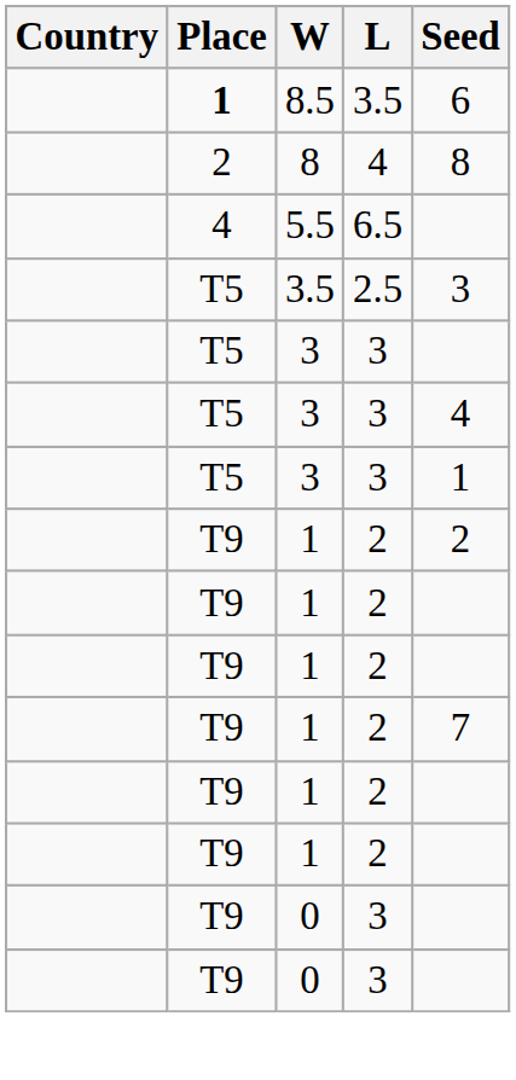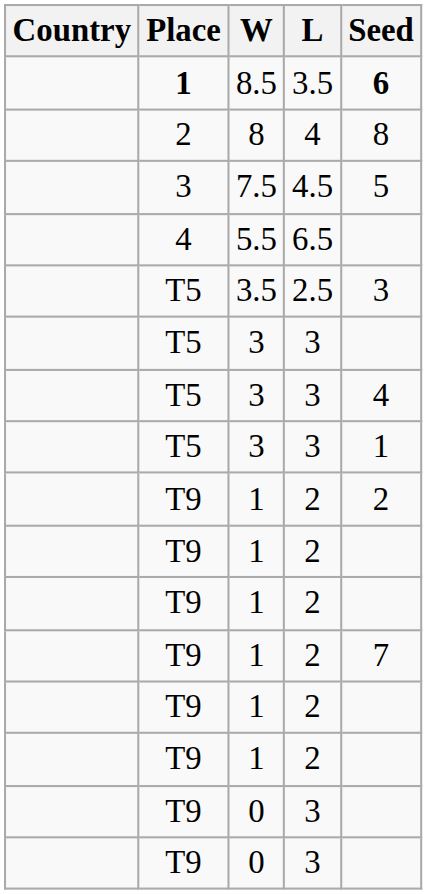8.5 | Seed: normal -> bold
+ row: 3 | 7.5 | 4.5 | 5
